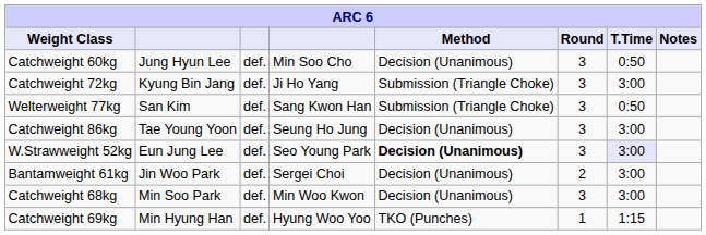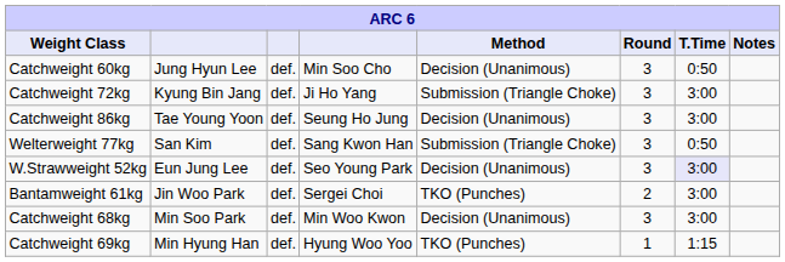rows swapped: Catchweight 86kg <-> Welterweight 77kg
W.Strawweight 52kg | Method: bold -> normal
Bantamweight 61kg | Method: Decision (Unanimous) -> TKO (Punches)
